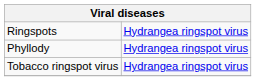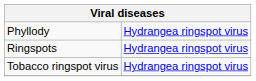rows swapped: Phyllody <-> Ringspots
